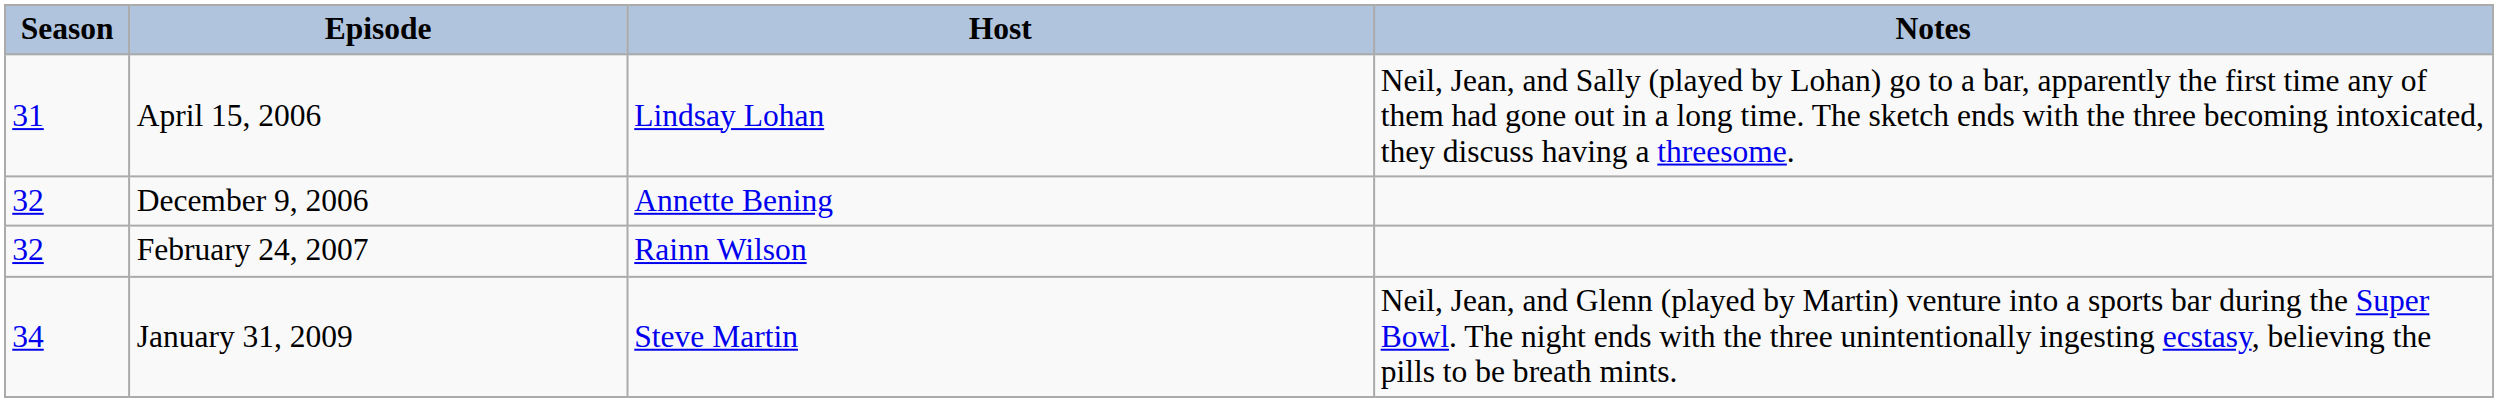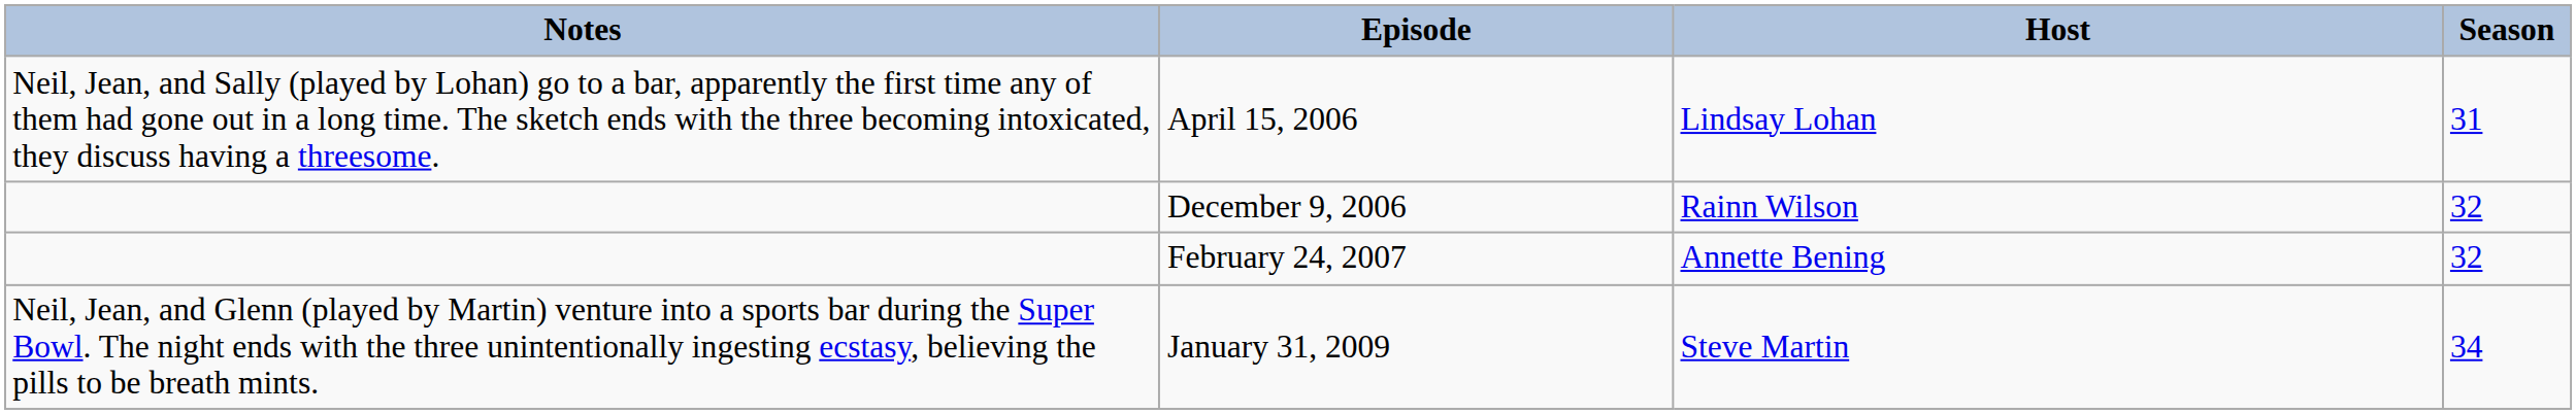columns swapped: Season <-> Notes
December 9, 2006 | Host: Annette Bening -> Rainn Wilson
February 24, 2007 | Host: Rainn Wilson -> Annette Bening
